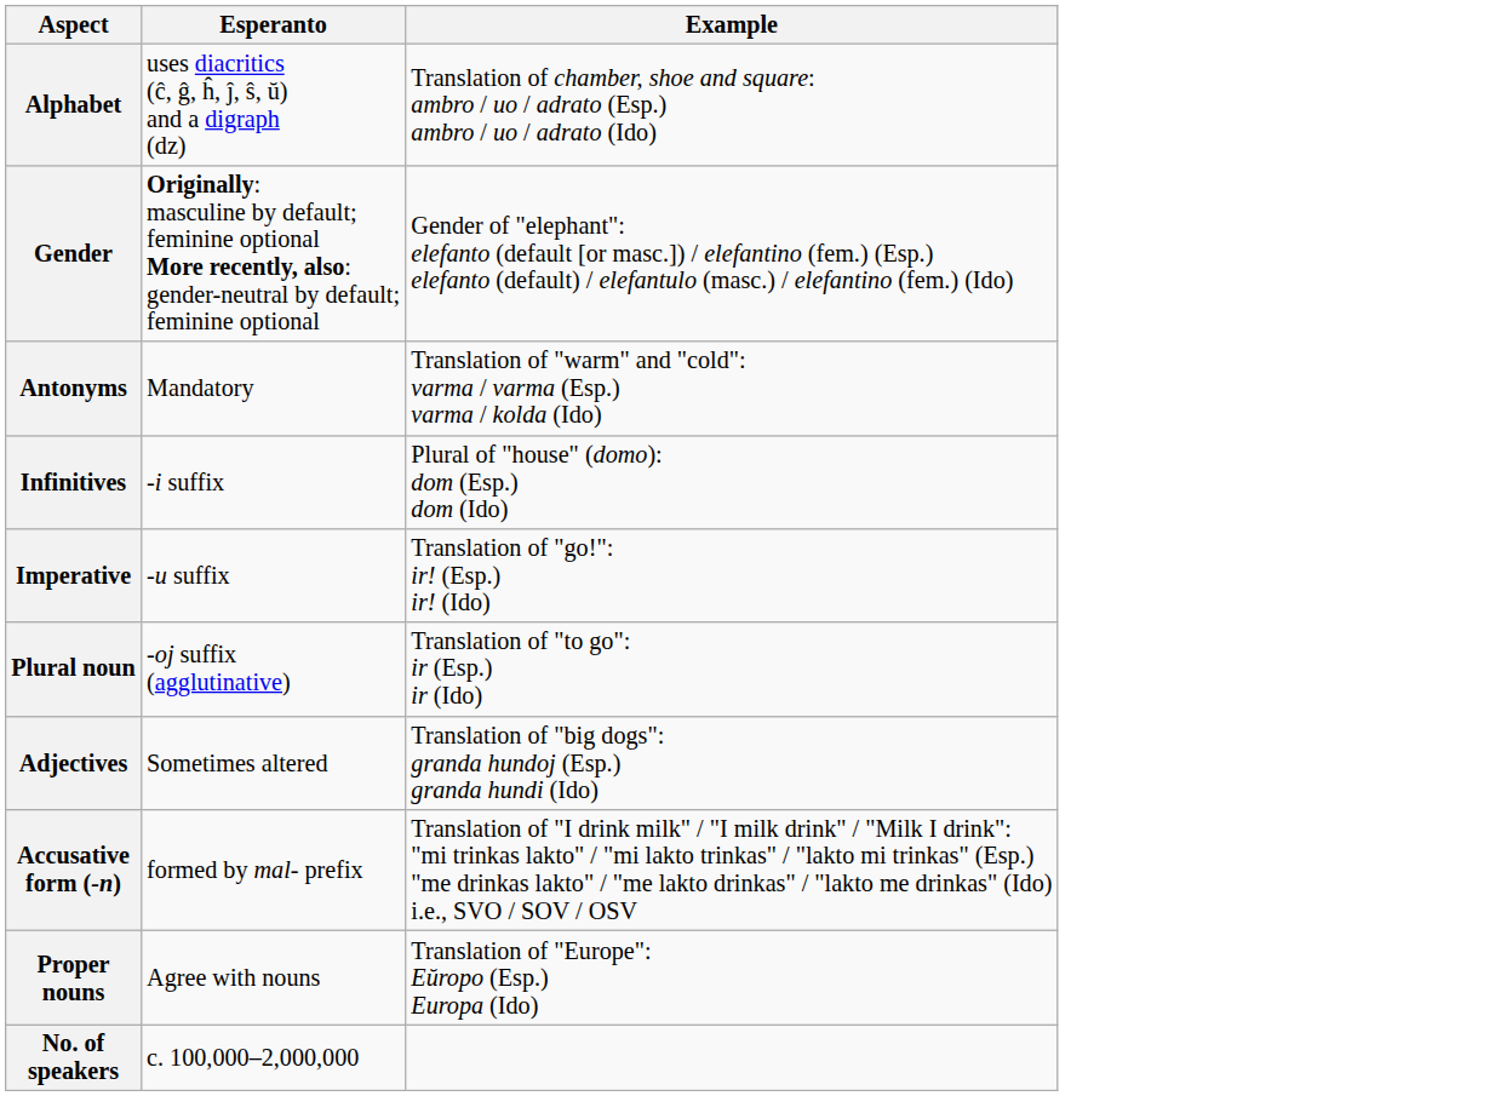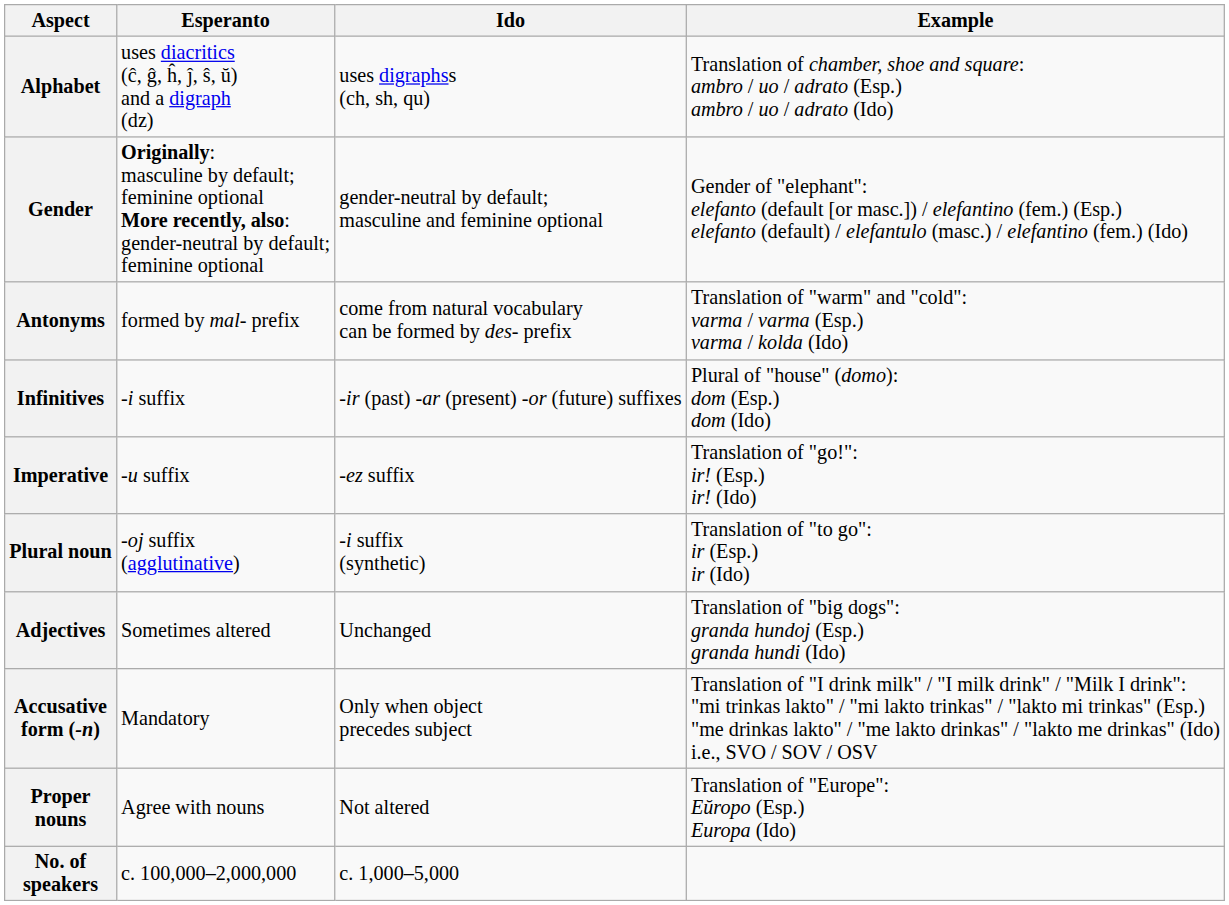+ column: Ido | uses digraphss (ch, sh, qu) | gender-neutral by default; masculine and feminine optional | come from natural vocabulary can be formed by des- prefix | -ir (past) -ar (present) -or (future) suffixes | -ez suffix | -i suffix (synthetic) | Unchanged | Only when object precedes subject | Not altered | c. 1,000–5,000
Antonyms | Esperanto: Mandatory -> formed by mal- prefix
Accusative form (-n) | Esperanto: formed by mal- prefix -> Mandatory
